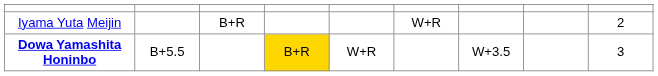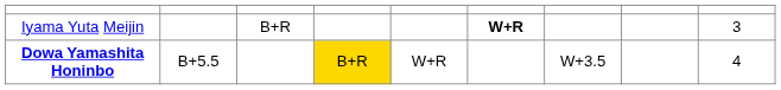Iyama Yuta Meijin | column 6: normal -> bold
Iyama Yuta Meijin | column 9: 2 -> 3
Dowa Yamashita Honinbo | column 9: 3 -> 4
